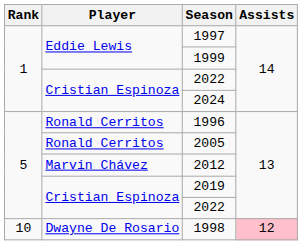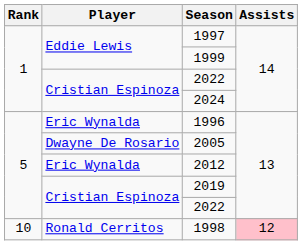1996 | Player: Ronald Cerritos -> Eric Wynalda
2005 | Player: Ronald Cerritos -> Dwayne De Rosario
2012 | Player: Marvin Chávez -> Eric Wynalda
1998 | Player: Dwayne De Rosario -> Ronald Cerritos
